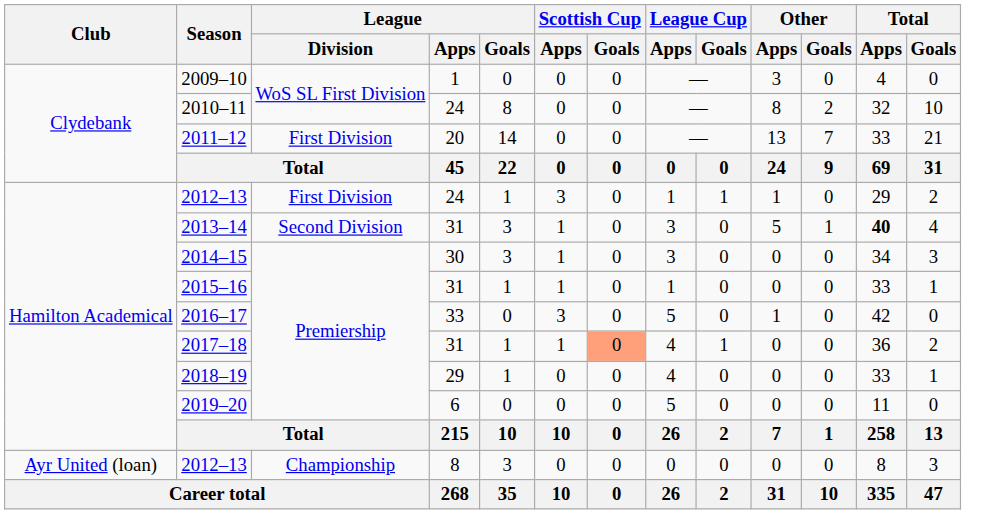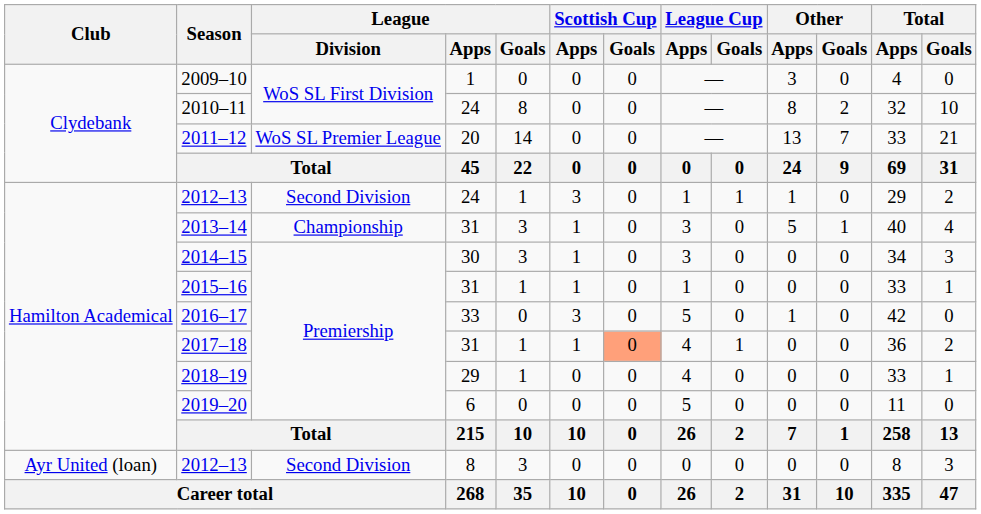2011–12 | League / Division: First Division -> WoS SL Premier League
2012–13 / 24 | League / Division: First Division -> Second Division
2013–14 | League / Division: Second Division -> Championship
2013–14 | Total / Apps: bold -> normal
2012–13 / 8 | League / Division: Championship -> Second Division
